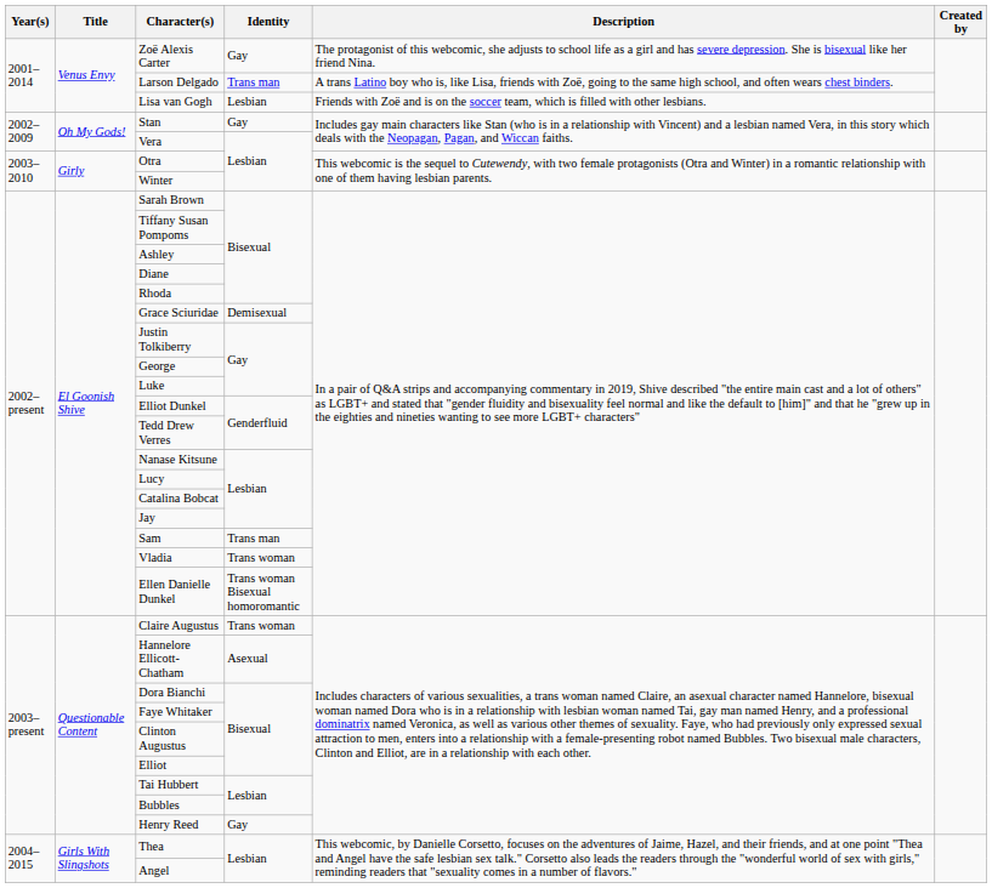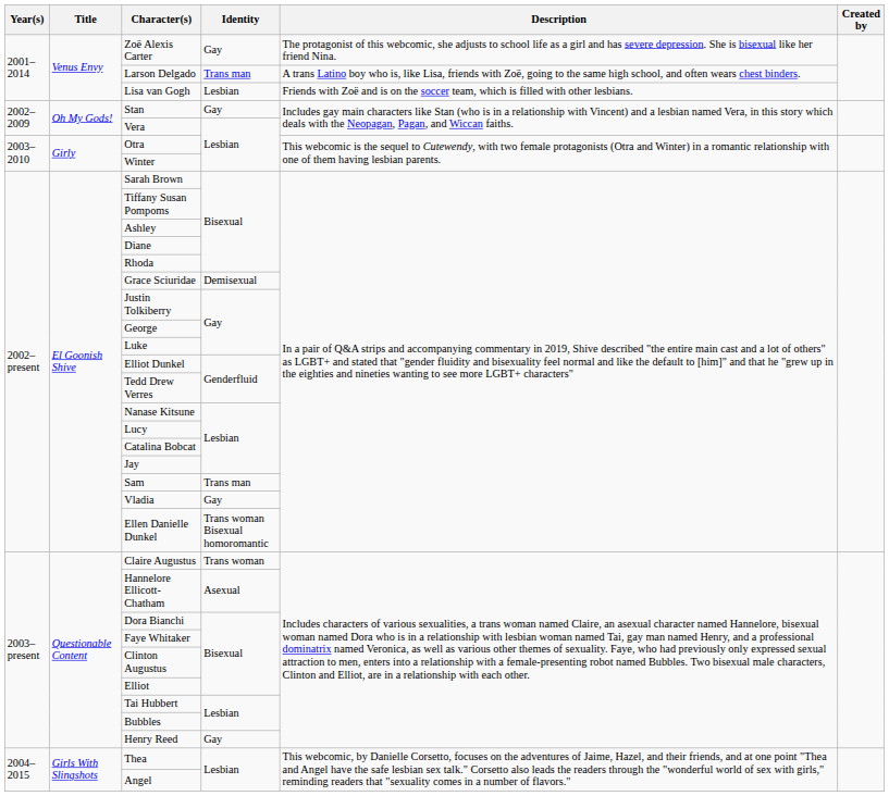Vladia | Identity: Trans woman -> Gay
